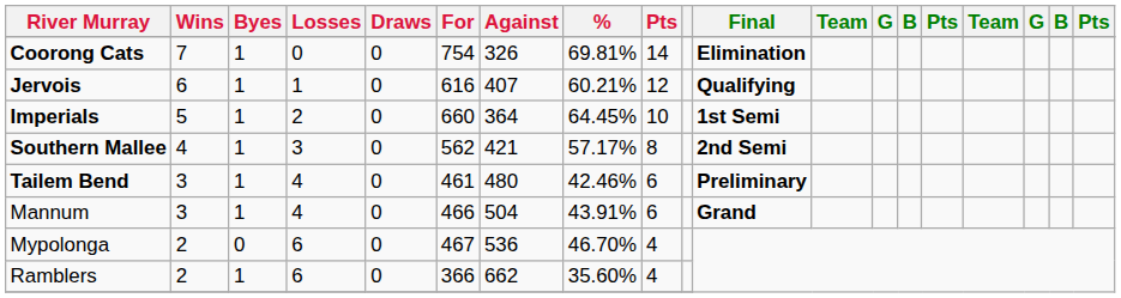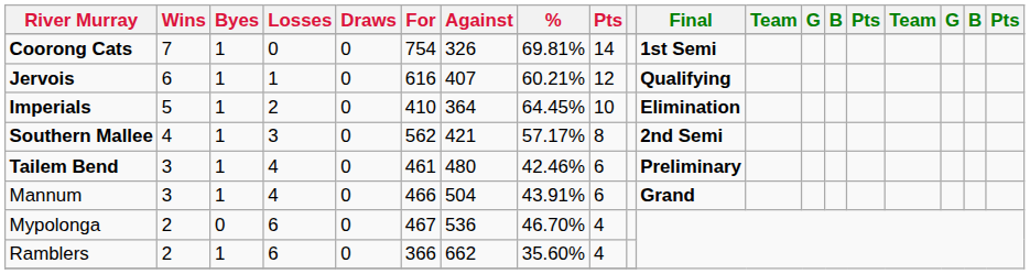Coorong Cats | Final: Elimination -> 1st Semi
Imperials | For: 660 -> 410
Imperials | Final: 1st Semi -> Elimination
